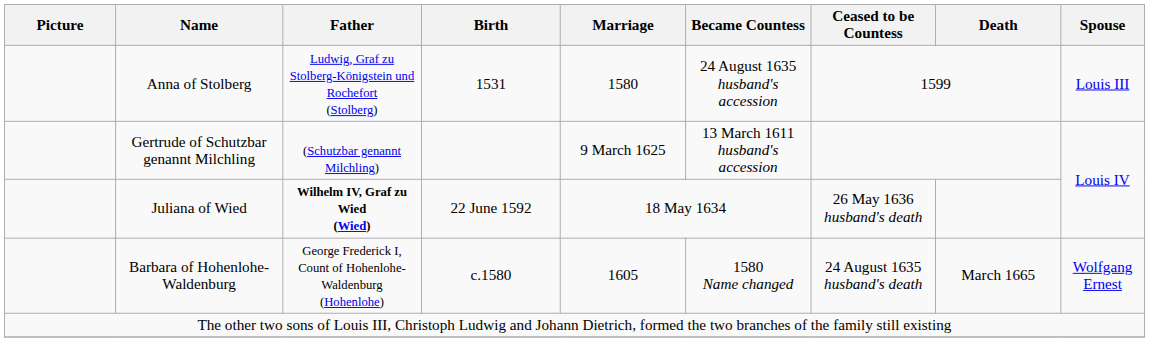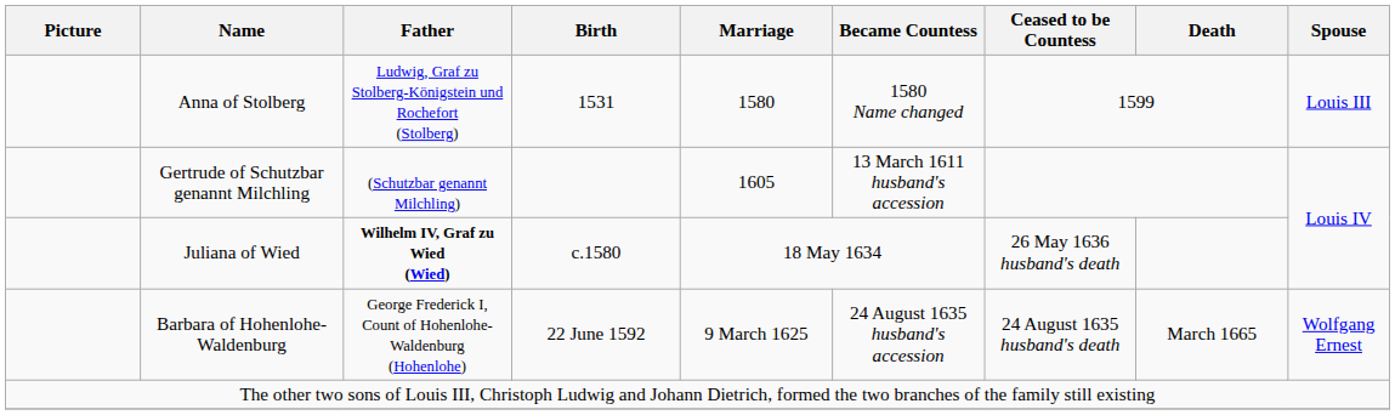Anna of Stolberg | Became Countess: 24 August 1635 husband's accession -> 1580 Name changed
Gertrude of Schutzbar genannt Milchling | Marriage: 9 March 1625 -> 1605
Juliana of Wied | Birth: 22 June 1592 -> c.1580
Barbara of Hohenlohe-Waldenburg | Birth: c.1580 -> 22 June 1592
Barbara of Hohenlohe-Waldenburg | Marriage: 1605 -> 9 March 1625
Barbara of Hohenlohe-Waldenburg | Became Countess: 1580 Name changed -> 24 August 1635 husband's accession
